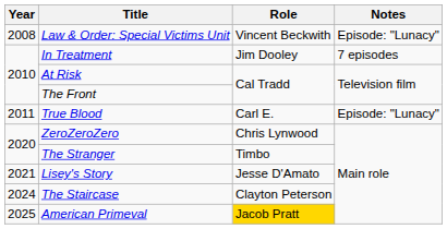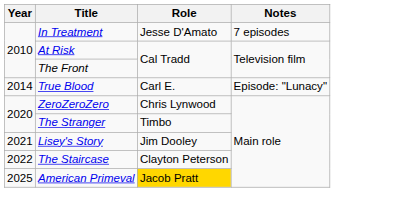- row: 2008 | Law & Order: Special Victims Unit | Vincent Beckwith | Episode: "Lunacy"
In Treatment | Role: Jim Dooley -> Jesse D'Amato
True Blood | Year: 2011 -> 2014
Lisey's Story | Role: Jesse D'Amato -> Jim Dooley
The Staircase | Year: 2024 -> 2022
